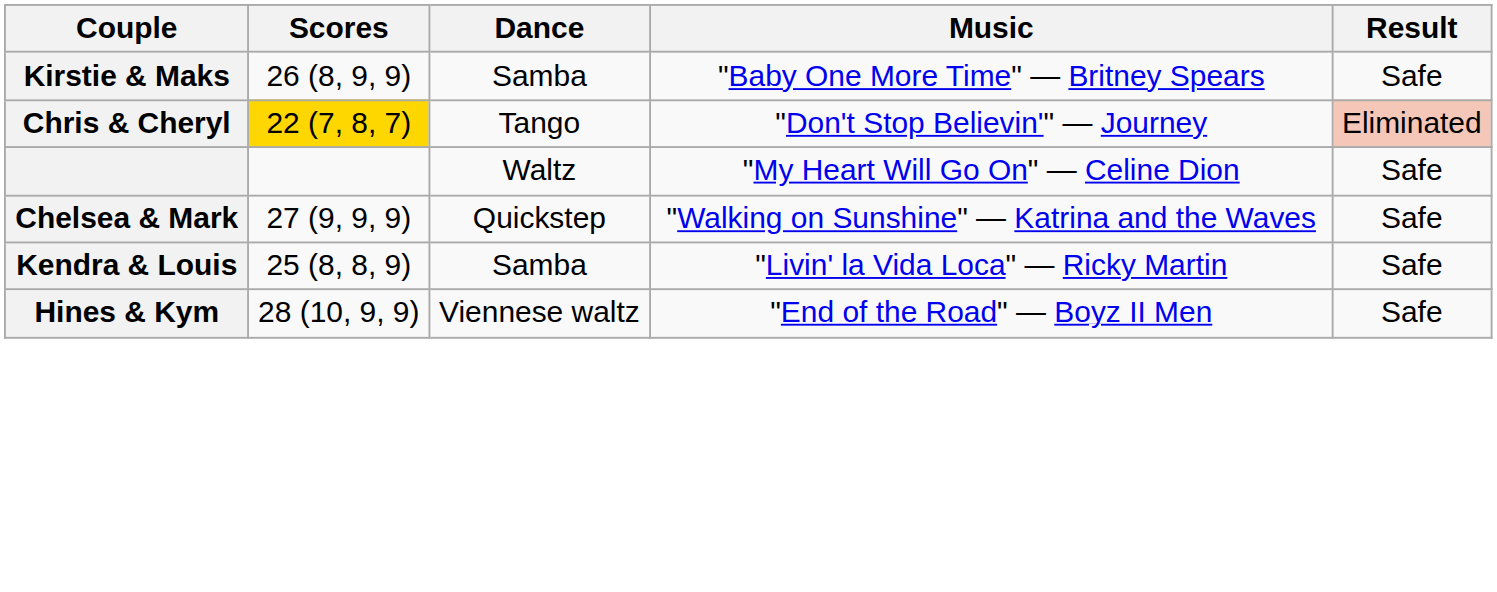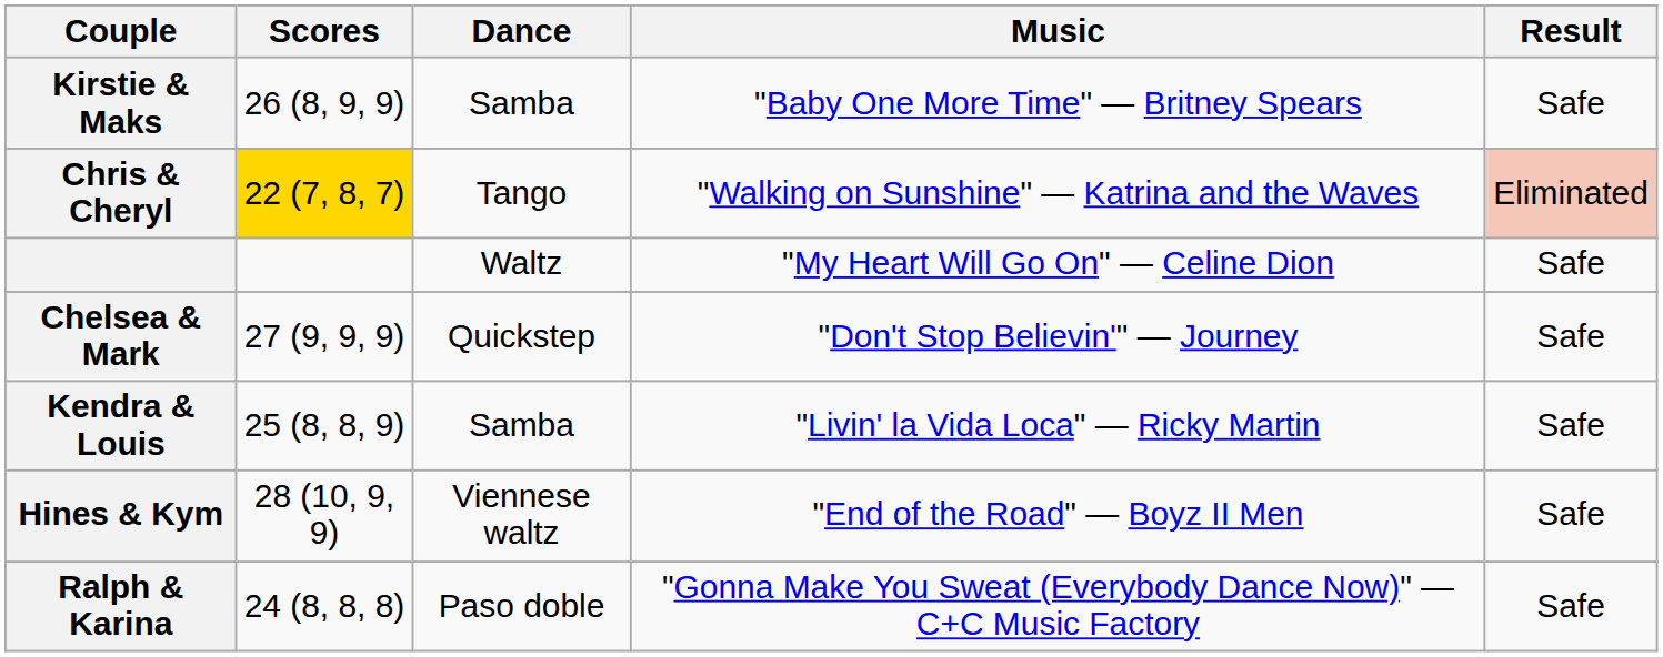Chris & Cheryl | Music: "Don't Stop Believin'" — Journey -> "Walking on Sunshine" — Katrina and the Waves
Chelsea & Mark | Music: "Walking on Sunshine" — Katrina and the Waves -> "Don't Stop Believin'" — Journey
+ row: Ralph & Karina | 24 (8, 8, 8) | Paso doble | "Gonna Make You Sweat (Everybody Dance Now)" — C+C Music Factory | Safe
